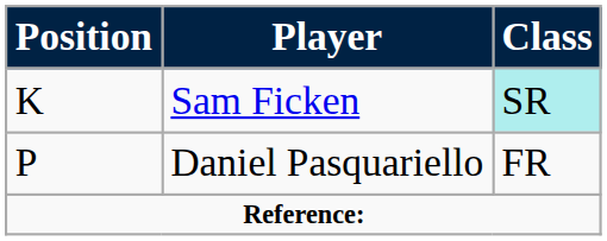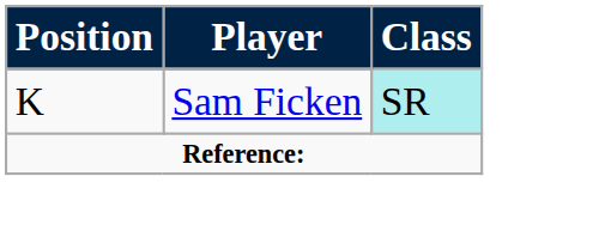- row: P | Daniel Pasquariello | FR
